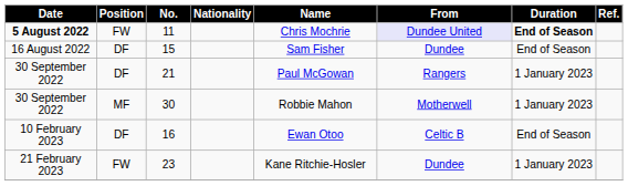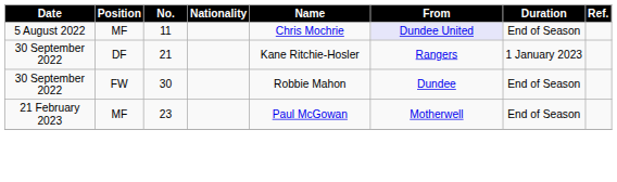11 | Date: bold -> normal
11 | Position: FW -> MF
11 | Duration: bold -> normal
- row: 16 August 2022 | DF | 15 | Sam Fisher | Dundee | End of Season
21 | Name: Paul McGowan -> Kane Ritchie-Hosler
30 | Position: MF -> FW
30 | From: Motherwell -> Dundee
30 | Duration: 1 January 2023 -> End of Season
- row: 10 February 2023 | DF | 16 | Ewan Otoo | Celtic B | End of Season
23 | Position: FW -> MF
23 | Name: Kane Ritchie-Hosler -> Paul McGowan
23 | From: Dundee -> Motherwell
23 | Duration: 1 January 2023 -> End of Season
